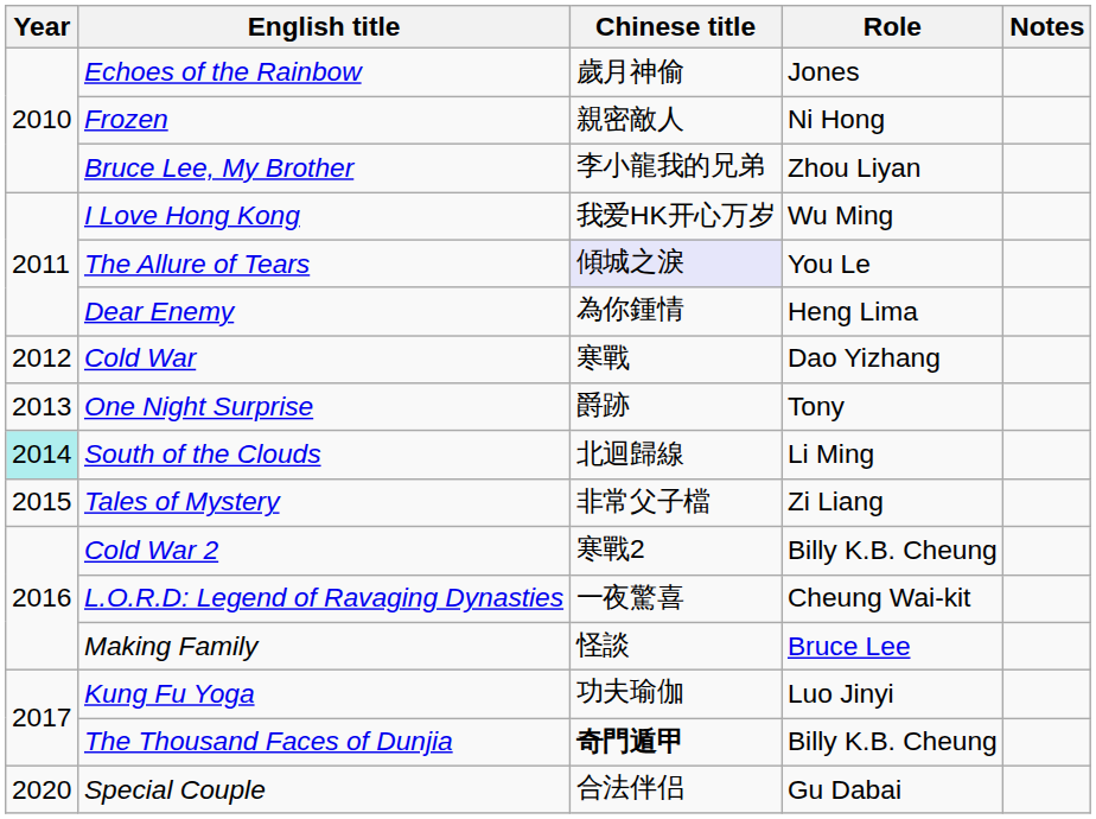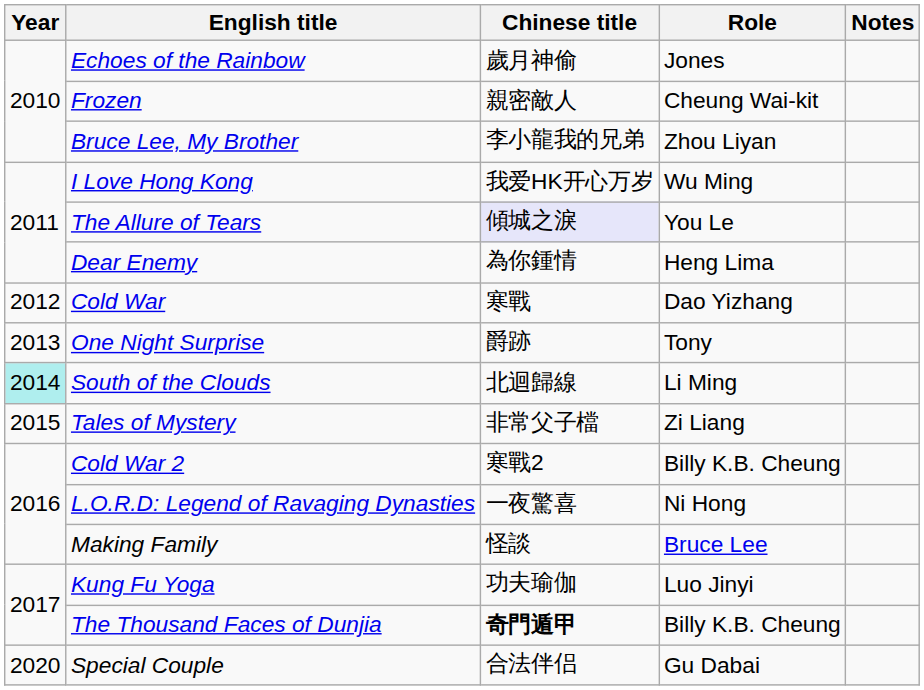Frozen | Role: Ni Hong -> Cheung Wai-kit
L.O.R.D: Legend of Ravaging Dynasties | Role: Cheung Wai-kit -> Ni Hong
